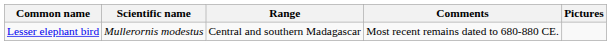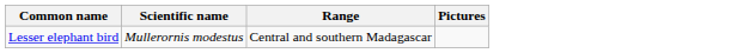- column: Comments | Most recent remains dated to 680-880 CE.
